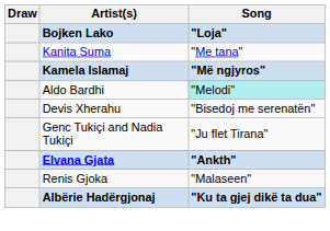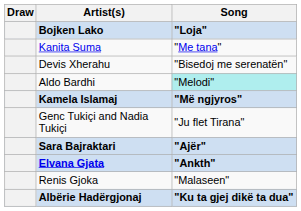rows swapped: Devis Xherahu <-> Kamela Islamaj
+ row: Sara Bajraktari | "Ajër"
